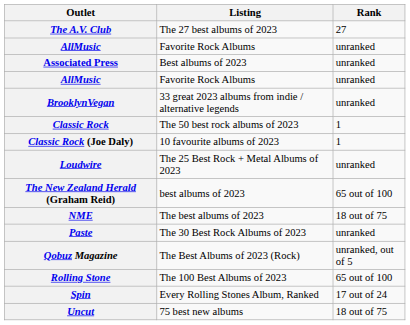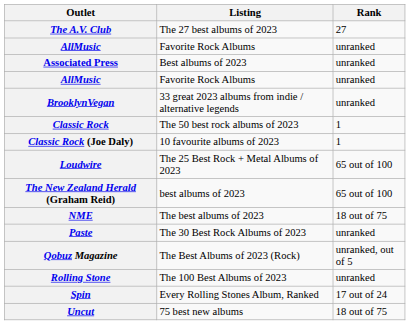Loudwire | Rank: unranked -> 65 out of 100
Rolling Stone | Rank: 65 out of 100 -> unranked
